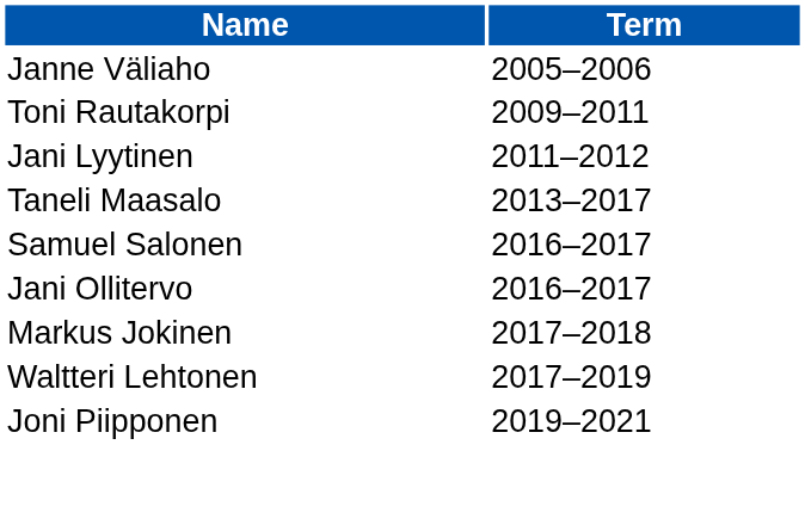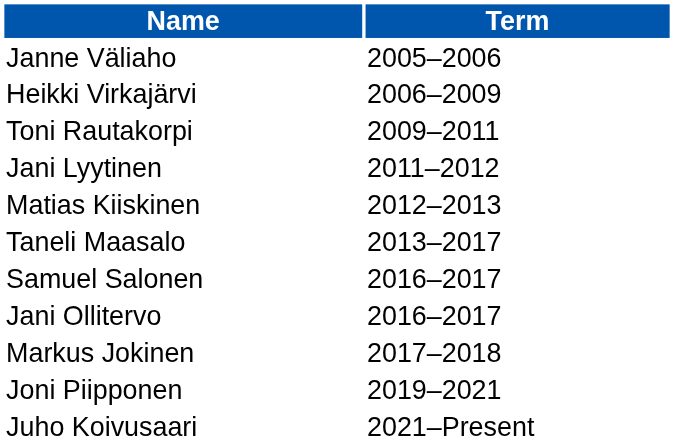+ row: Heikki Virkajärvi | 2006–2009
+ row: Matias Kiiskinen | 2012–2013
- row: Waltteri Lehtonen | 2017–2019
+ row: Juho Koivusaari | 2021–Present
